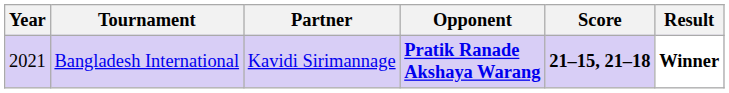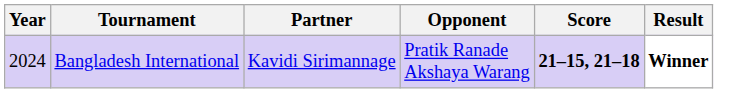Bangladesh International | Year: 2021 -> 2024
Bangladesh International | Opponent: bold -> normal
